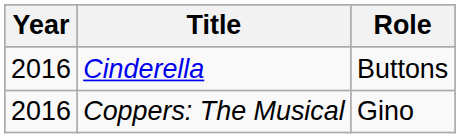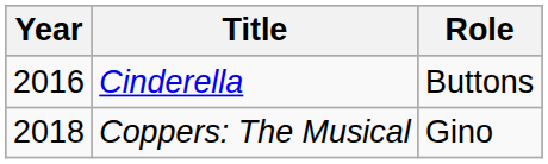Coppers: The Musical | Year: 2016 -> 2018
